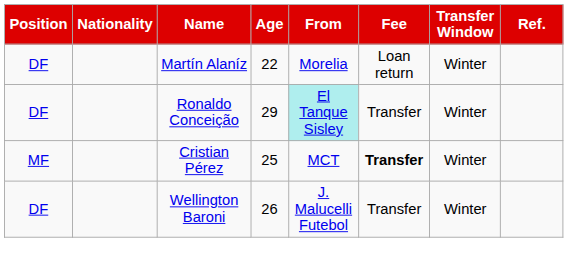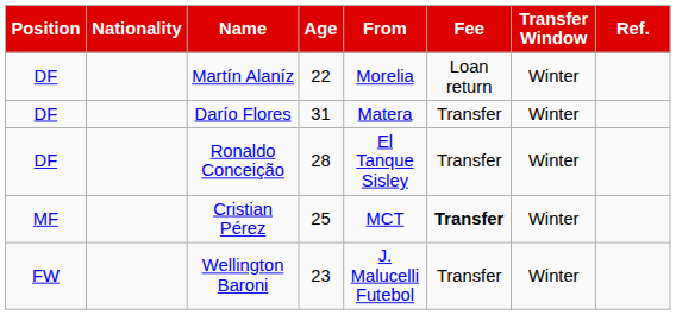+ row: DF | Darío Flores | 31 | Matera | Transfer | Winter
Ronaldo Conceição | Age: 29 -> 28
Ronaldo Conceição | From: paleturquoise background -> no background
Wellington Baroni | Position: DF -> FW
Wellington Baroni | Age: 26 -> 23
